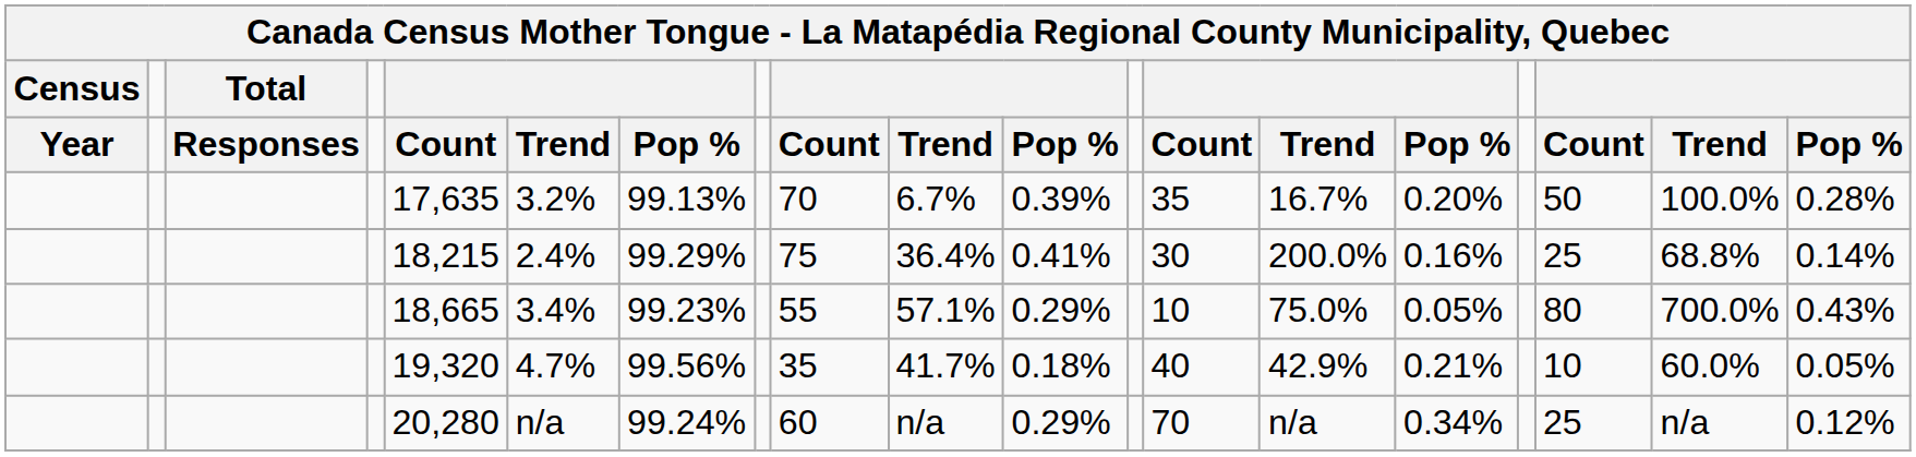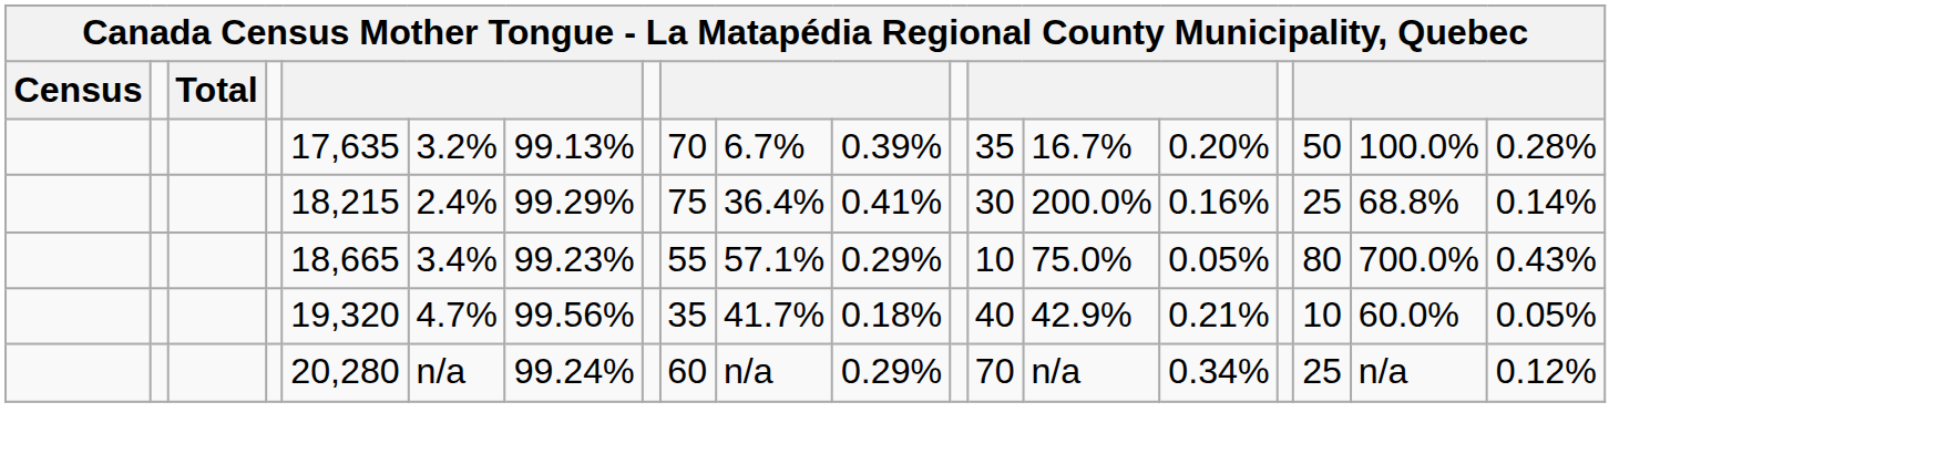- row: Year | Responses | Count | Trend | Pop % | Count | Trend | Pop % | Count | Trend | Pop % | Count | Trend | Pop %
